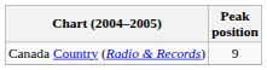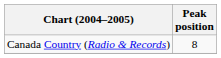Canada Country (Radio & Records) | Peak position: 9 -> 8
